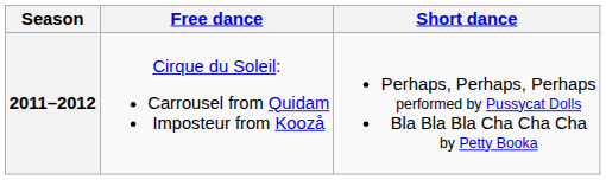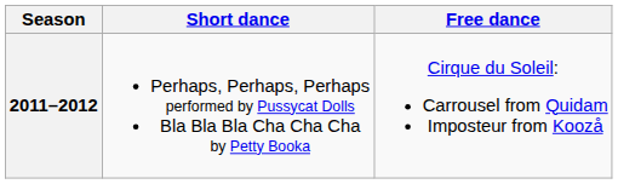columns swapped: Short dance <-> Free dance
